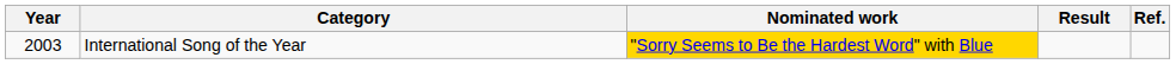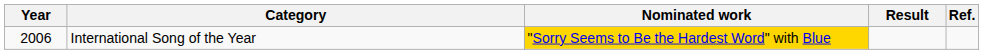International Song of the Year | Year: 2003 -> 2006
